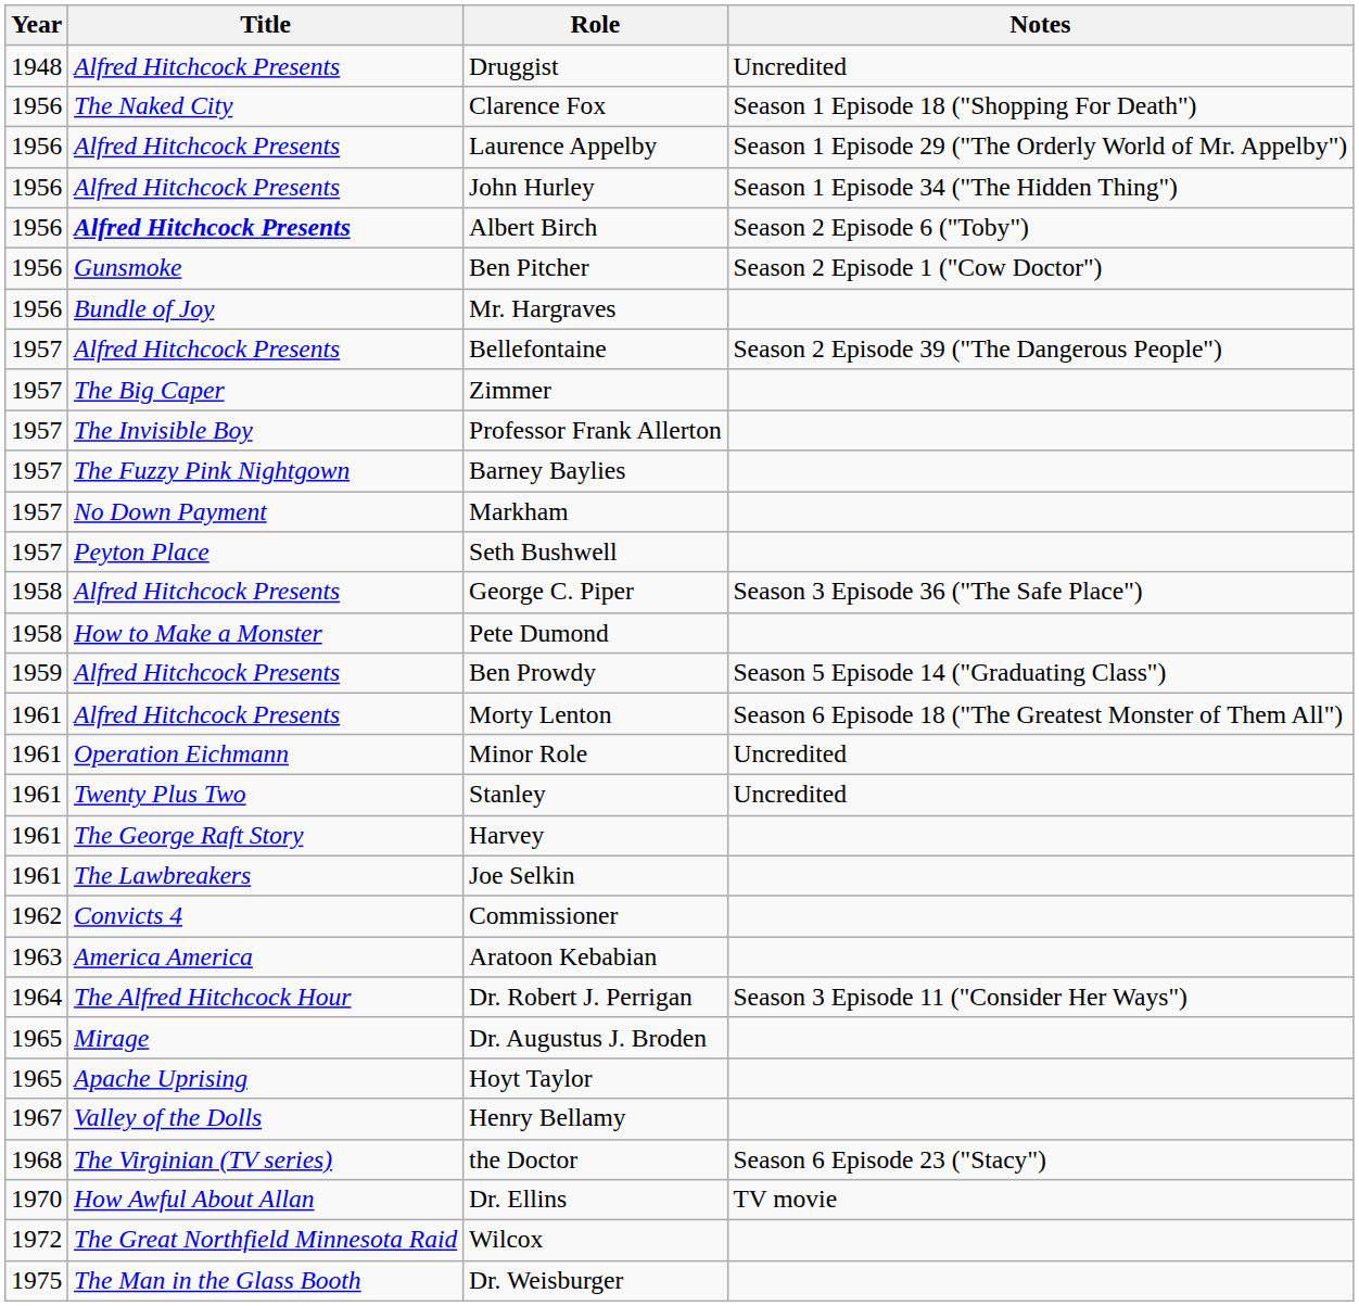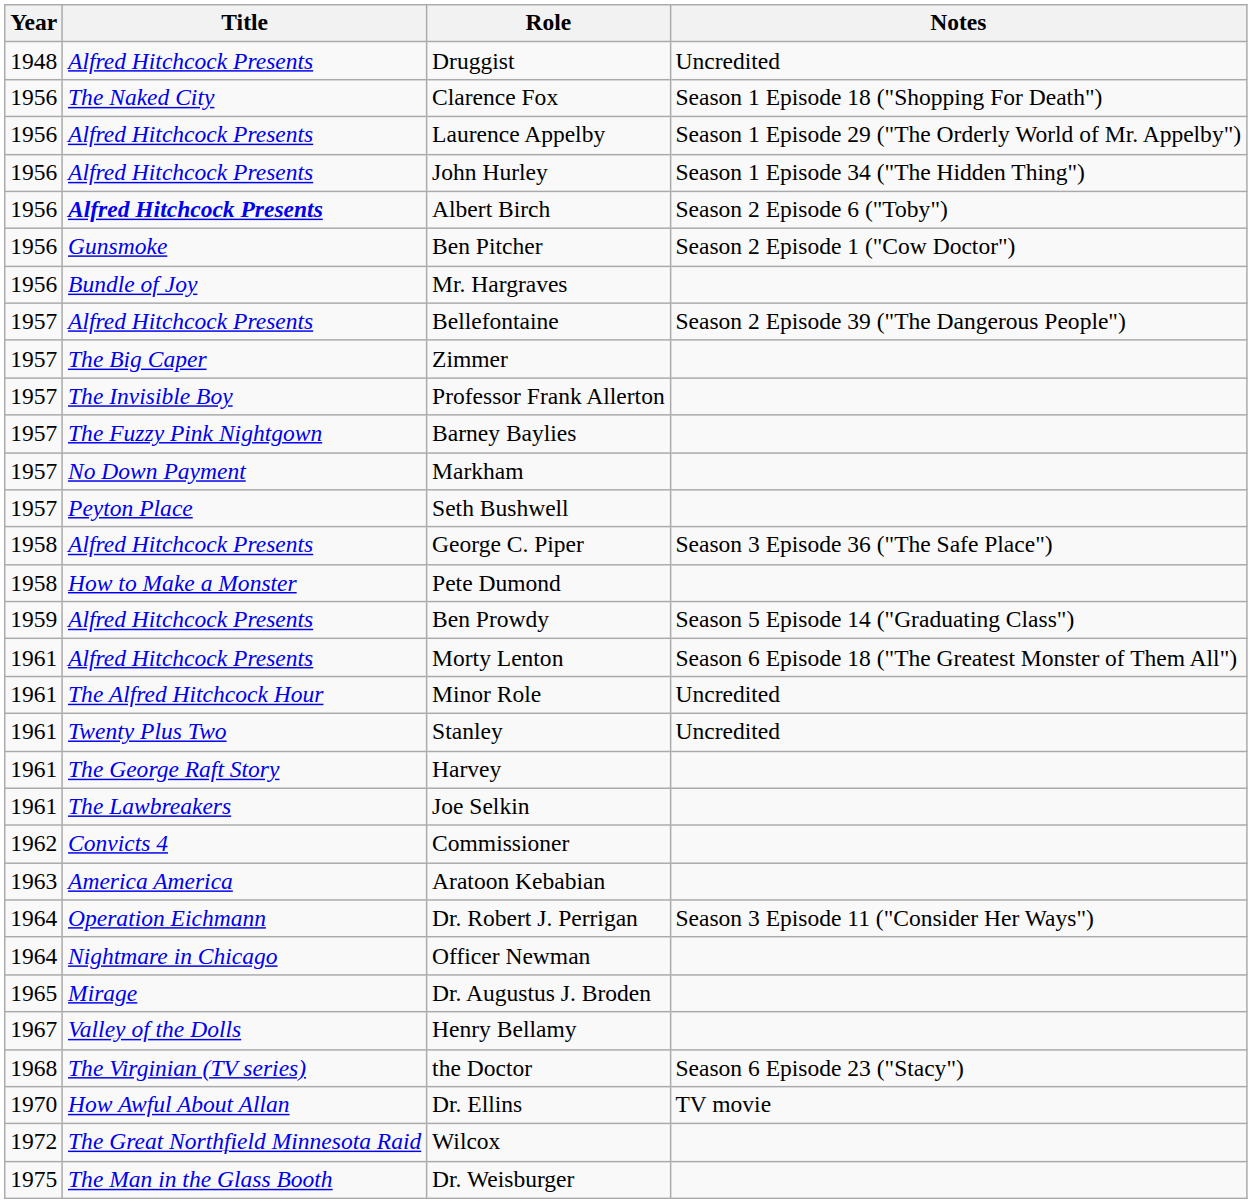Minor Role | Title: Operation Eichmann -> The Alfred Hitchcock Hour
Dr. Robert J. Perrigan | Title: The Alfred Hitchcock Hour -> Operation Eichmann
+ row: 1964 | Nightmare in Chicago | Officer Newman
- row: 1965 | Apache Uprising | Hoyt Taylor
